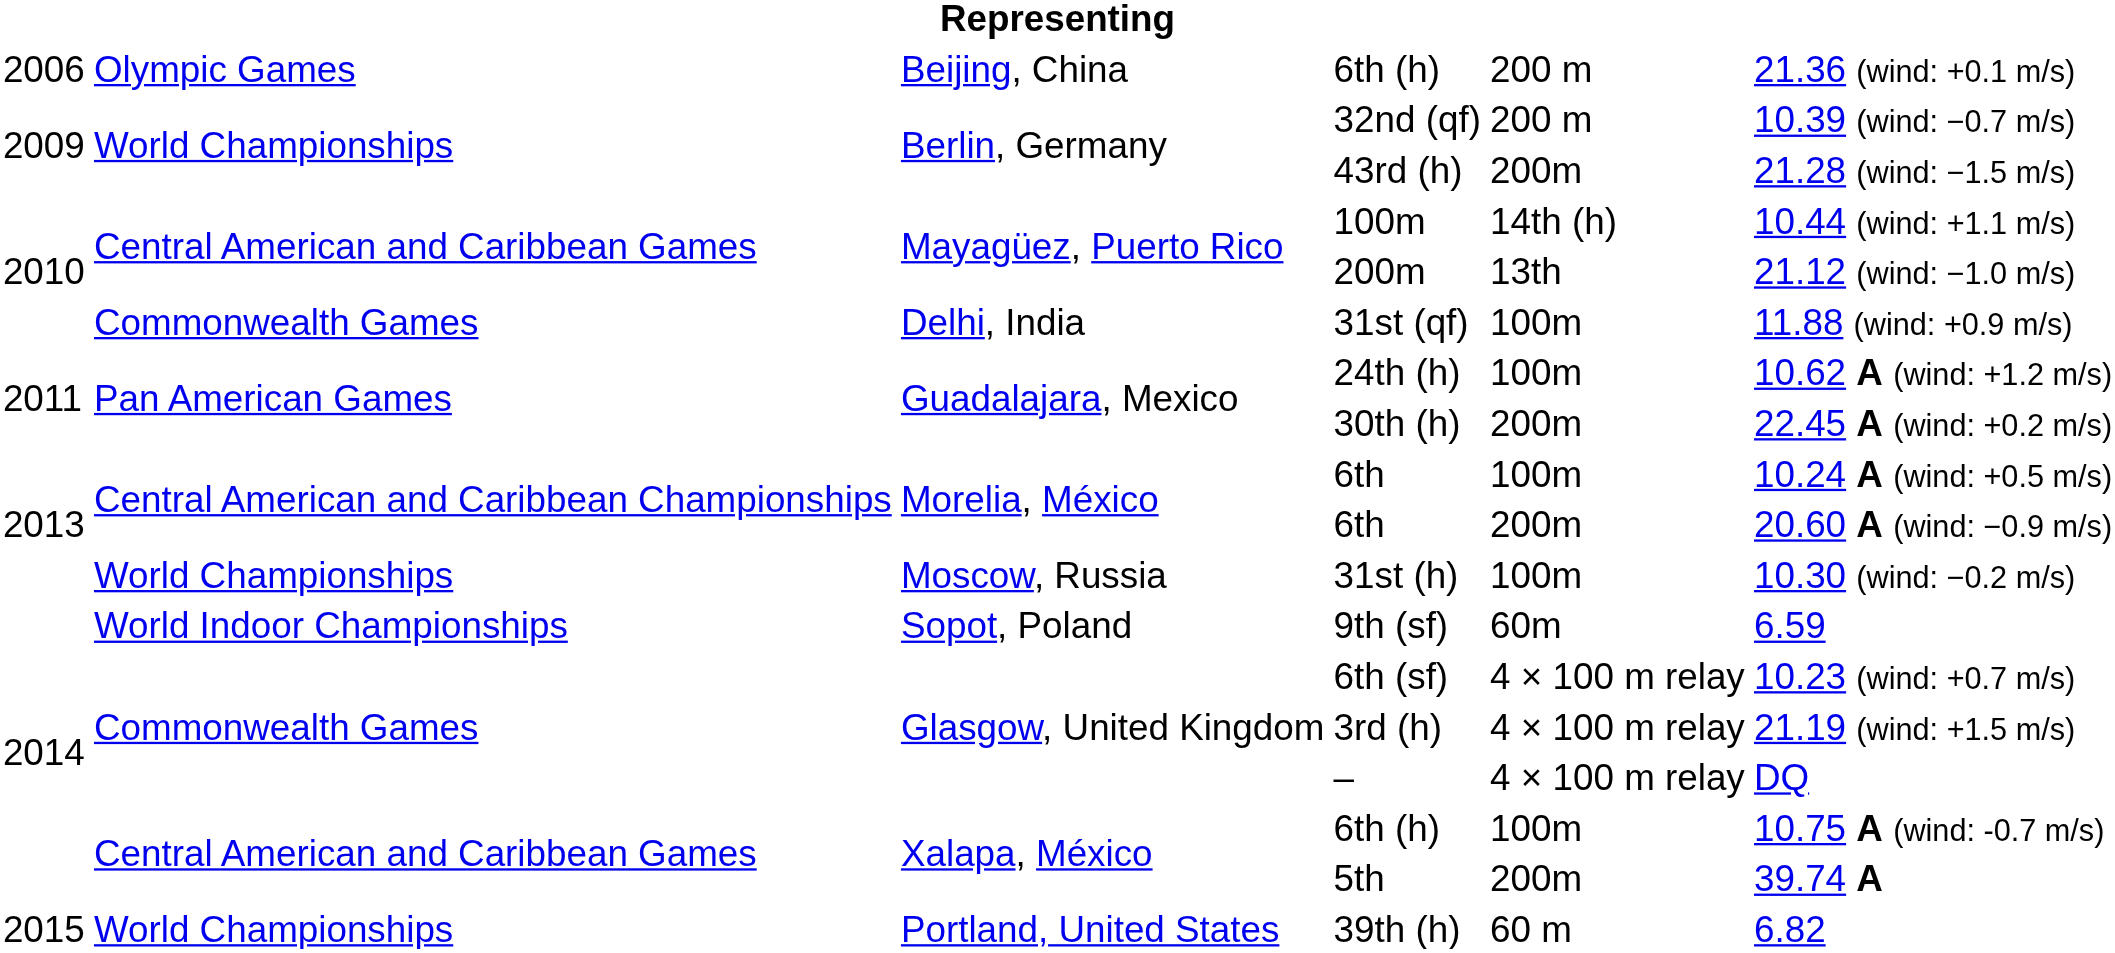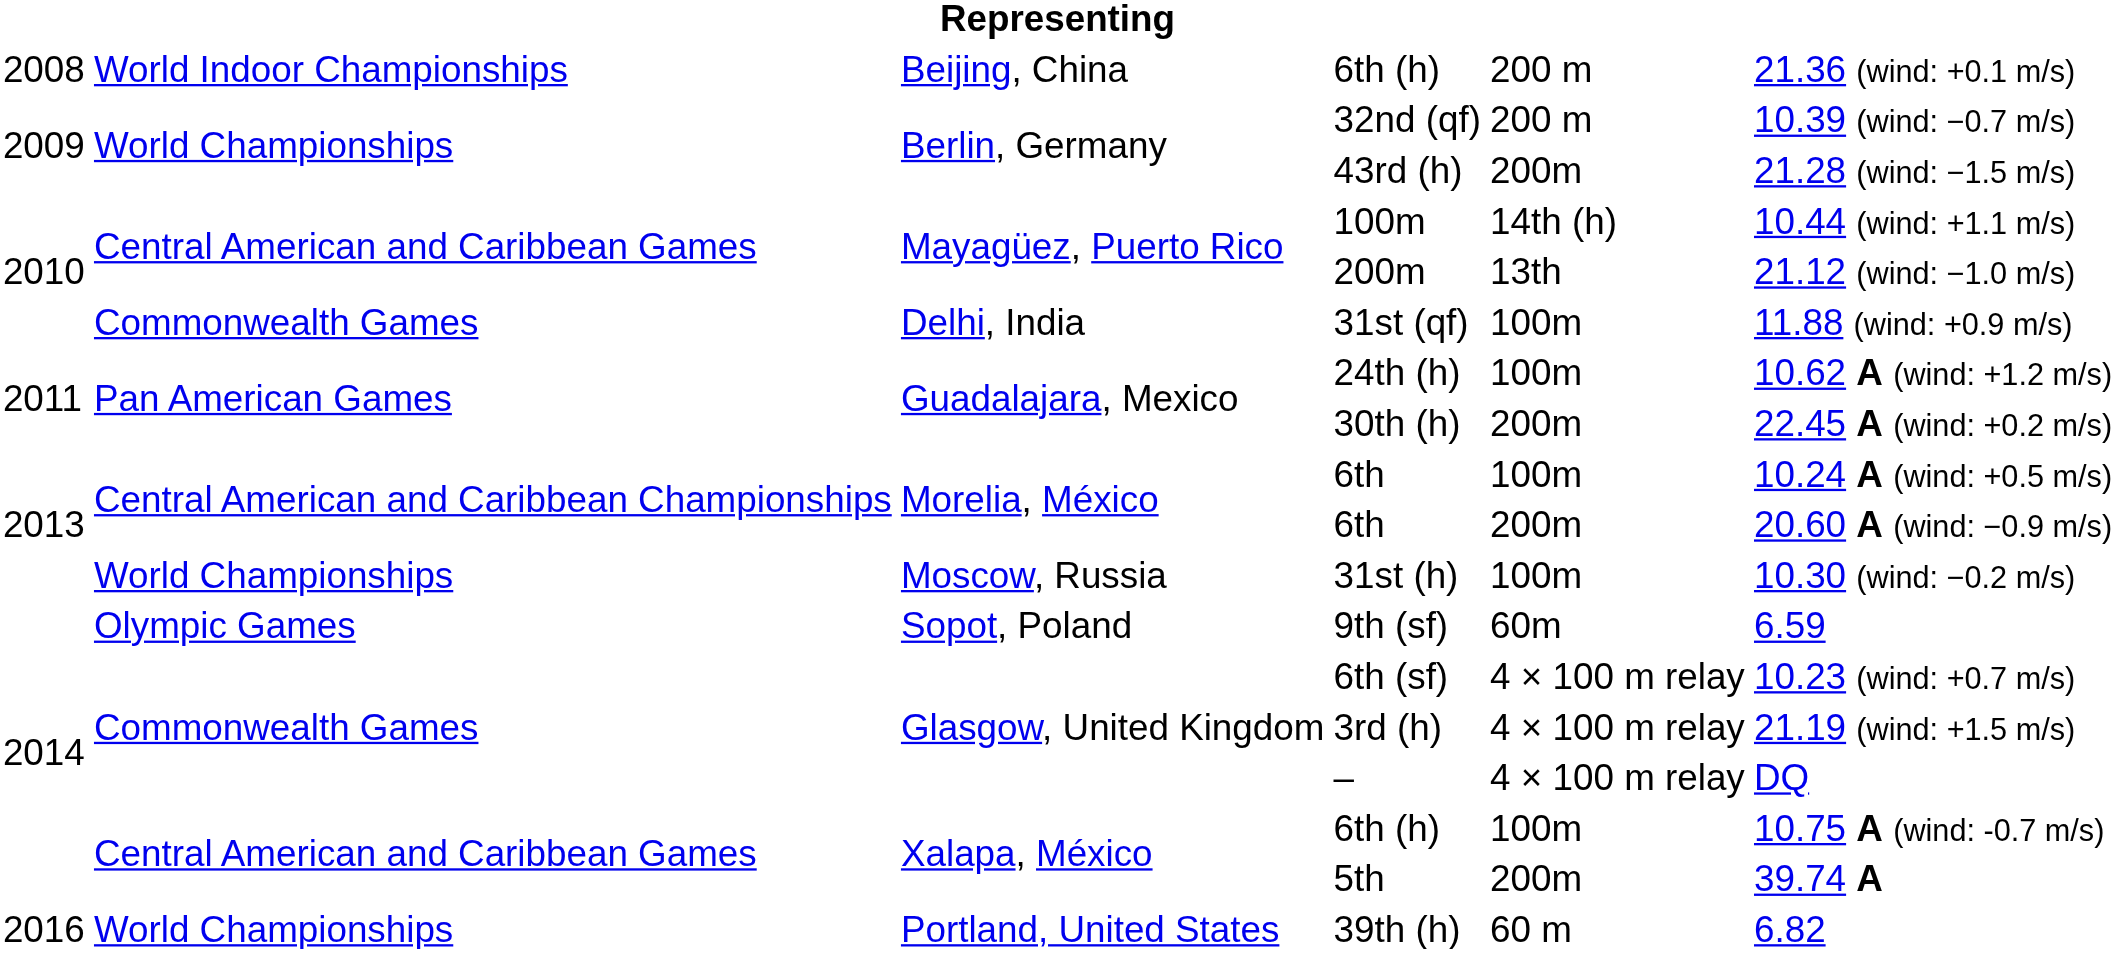Beijing, China / 6th (h) | column 1: 2006 -> 2008
Beijing, China / 6th (h) | column 2: Olympic Games -> World Indoor Championships
9th (sf) | column 2: World Indoor Championships -> Olympic Games
39th (h) | column 1: 2015 -> 2016
